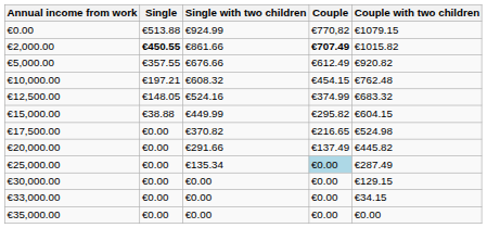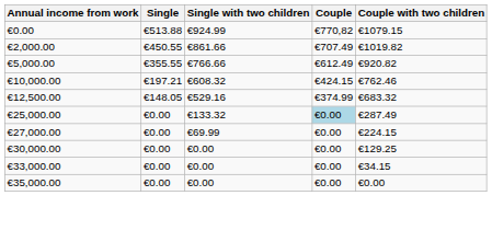€2,000.00 | Single: bold -> normal
€2,000.00 | Couple: bold -> normal
€2,000.00 | Couple with two children: €1015.82 -> €1019.82
€5,000.00 | Single: €357.55 -> €355.55
€5,000.00 | Single with two children: €676.66 -> €766.66
€10,000.00 | Couple: €454.15 -> €424.15
€10,000.00 | Couple with two children: €762.48 -> €762.46
€12,500.00 | Single with two children: €524.16 -> €529.16
- row: €15,000.00 | €38.88 | €449.99 | €295.82 | €604.15
- row: €17,500.00 | €0.00 | €370.82 | €216.65 | €524.98
- row: €20,000.00 | €0.00 | €291.66 | €137.49 | €445.82
€25,000.00 | Single with two children: €135.34 -> €133.32
+ row: €27,000.00 | €0.00 | €69.99 | €0.00 | €224.15
€30,000.00 | Couple with two children: €129.15 -> €129.25
